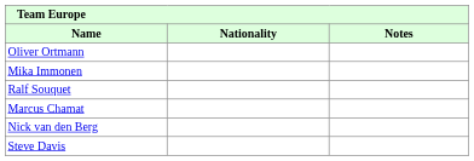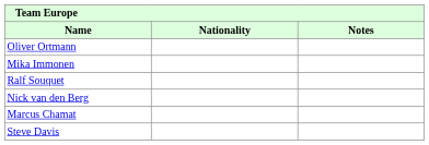rows swapped: Nick van den Berg <-> Marcus Chamat
